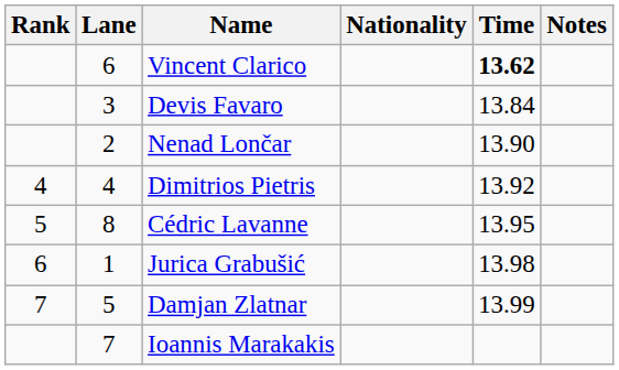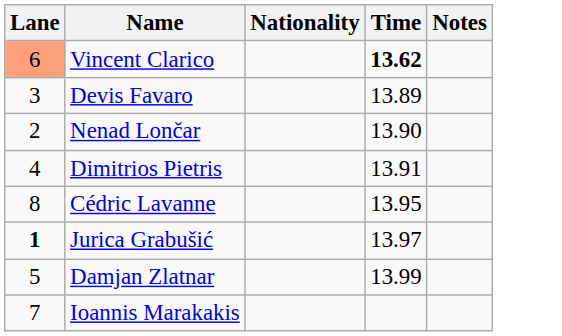- column: Rank | 4 | 5 | 6 | 7
Vincent Clarico | Lane: no background -> lightsalmon background
Devis Favaro | Time: 13.84 -> 13.89
Dimitrios Pietris | Time: 13.92 -> 13.91
Jurica Grabušić | Lane: normal -> bold
Jurica Grabušić | Time: 13.98 -> 13.97
